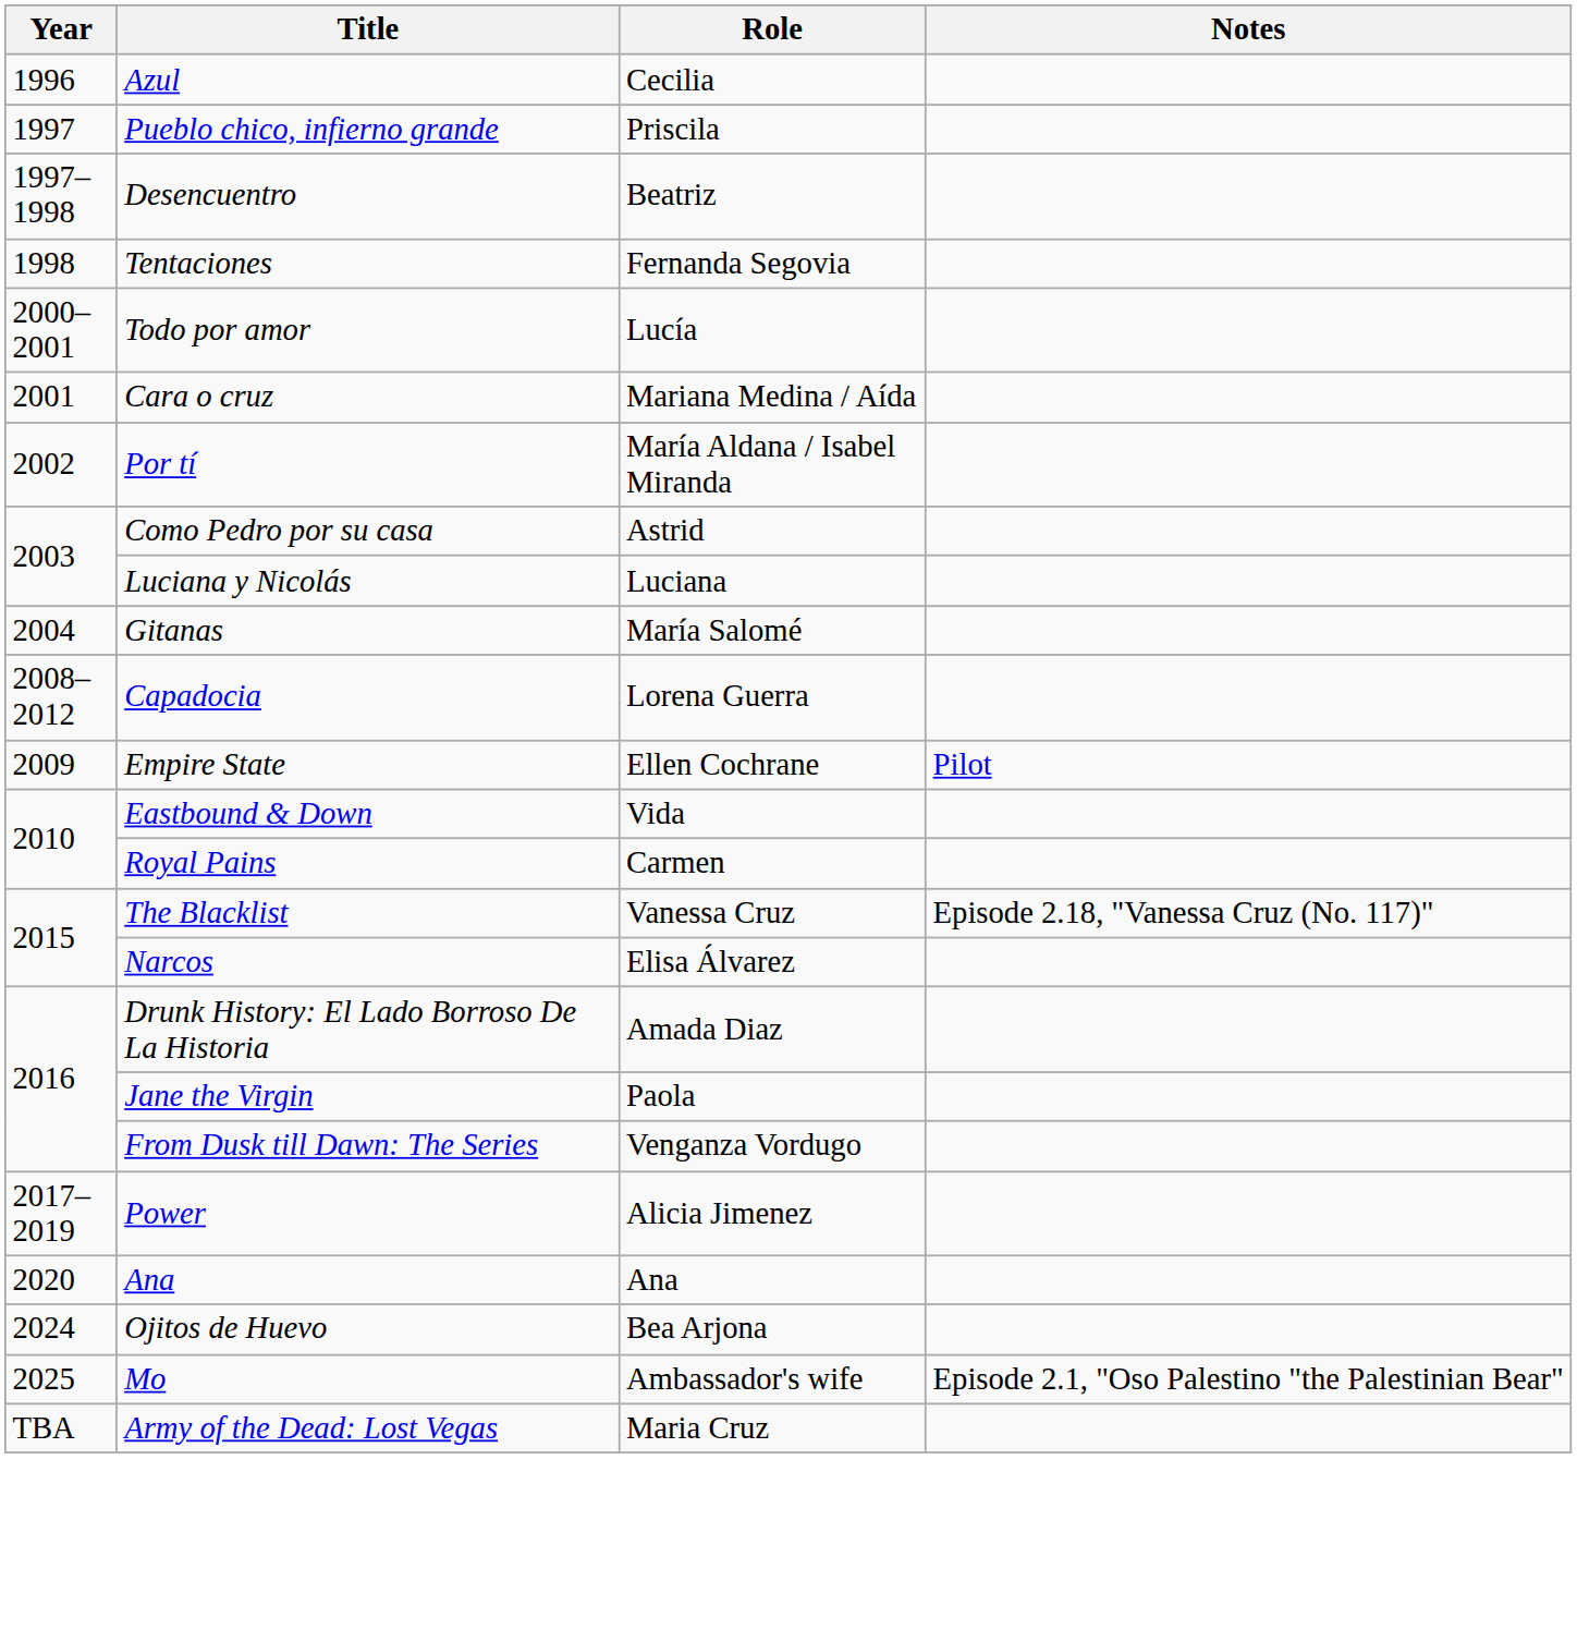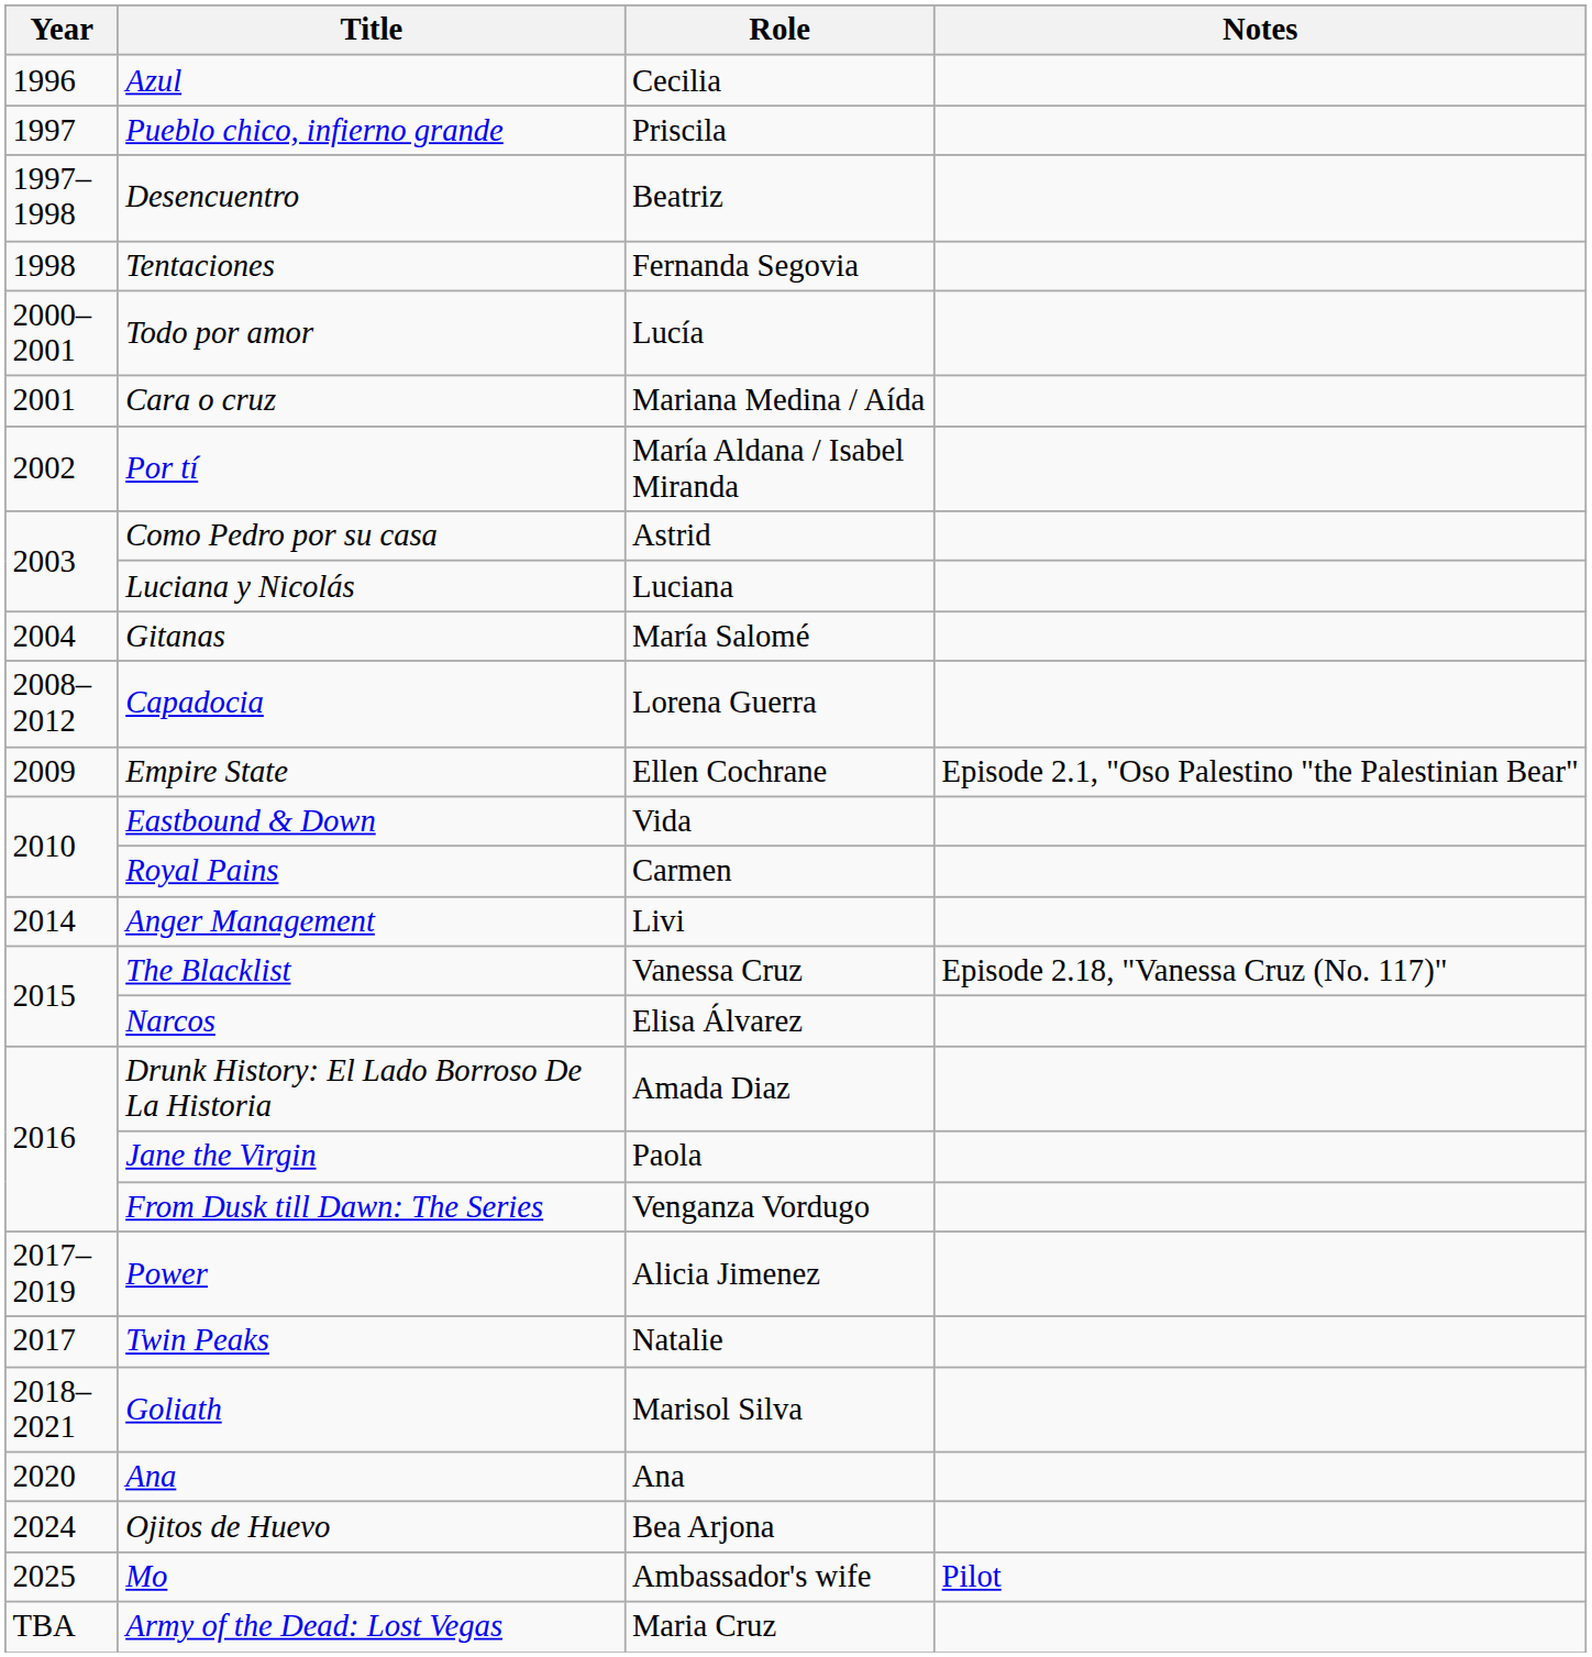Empire State | Notes: Pilot -> Episode 2.1, "Oso Palestino "the Palestinian Bear"
+ row: 2014 | Anger Management | Livi
+ row: 2017 | Twin Peaks | Natalie
+ row: 2018–2021 | Goliath | Marisol Silva
Mo | Notes: Episode 2.1, "Oso Palestino "the Palestinian Bear" -> Pilot
